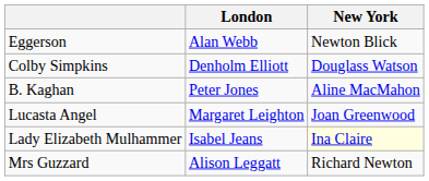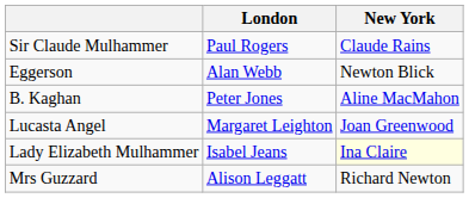+ row: Sir Claude Mulhammer | Paul Rogers | Claude Rains
- row: Colby Simpkins | Denholm Elliott | Douglass Watson
